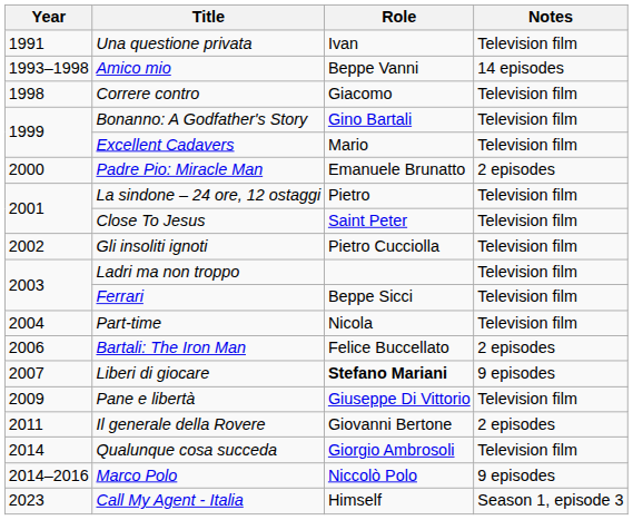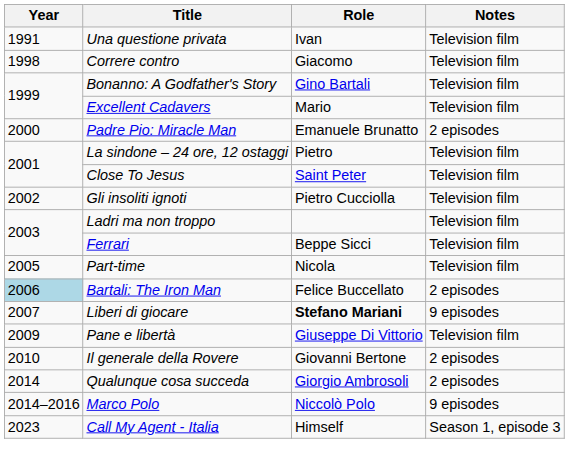- row: 1993–1998 | Amico mio | Beppe Vanni | 14 episodes
Part-time | Year: 2004 -> 2005
Bartali: The Iron Man | Year: no background -> lightblue background
Il generale della Rovere | Year: 2011 -> 2010
Qualunque cosa succeda | Notes: Television film -> 2 episodes
